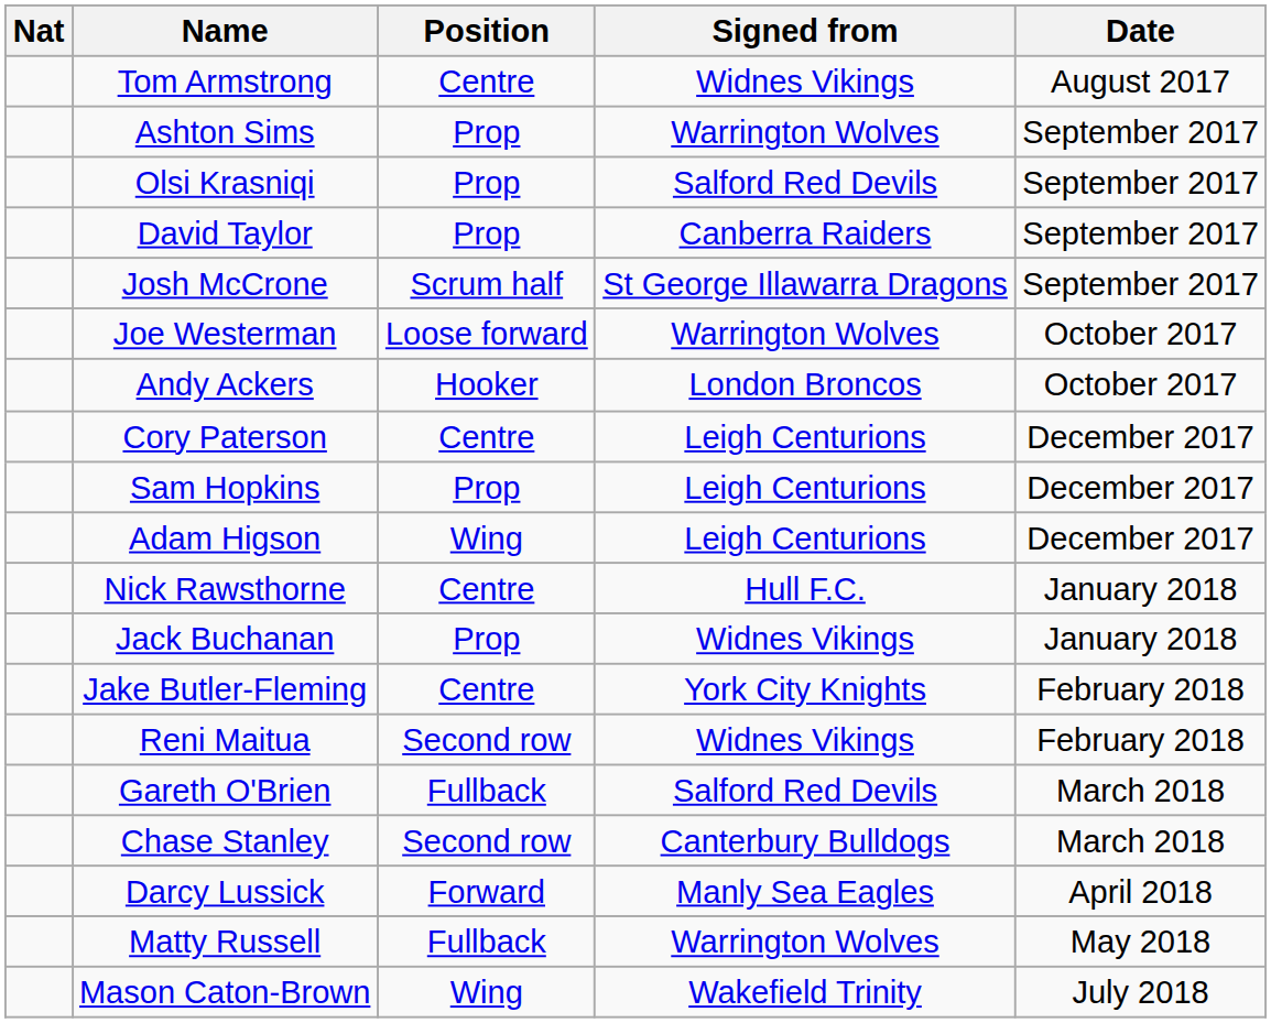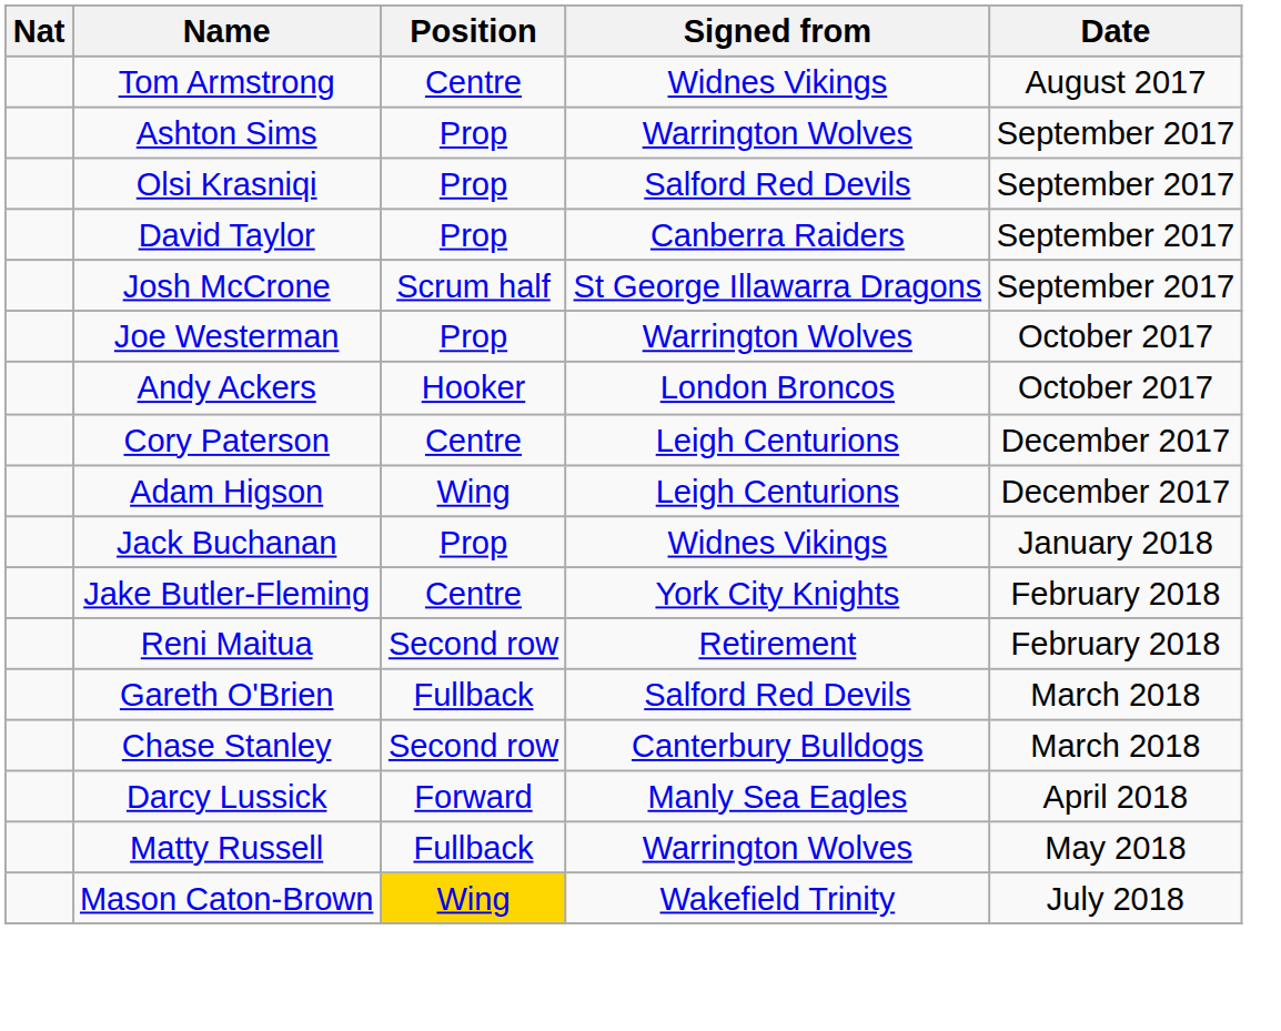Joe Westerman | Position: Loose forward -> Prop
- row: Sam Hopkins | Prop | Leigh Centurions | December 2017
- row: Nick Rawsthorne | Centre | Hull F.C. | January 2018
Reni Maitua | Signed from: Widnes Vikings -> Retirement
Mason Caton-Brown | Position: no background -> gold background
